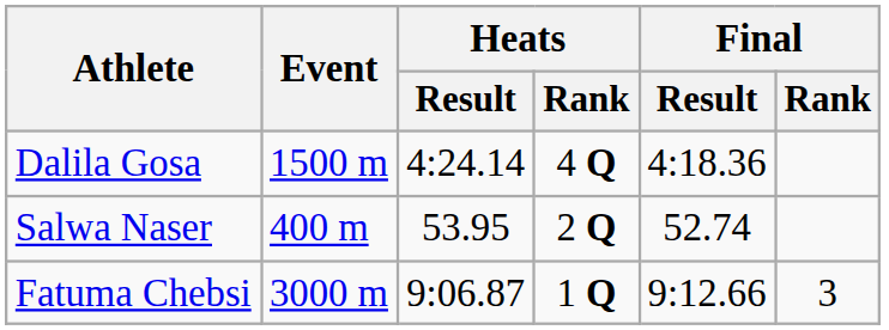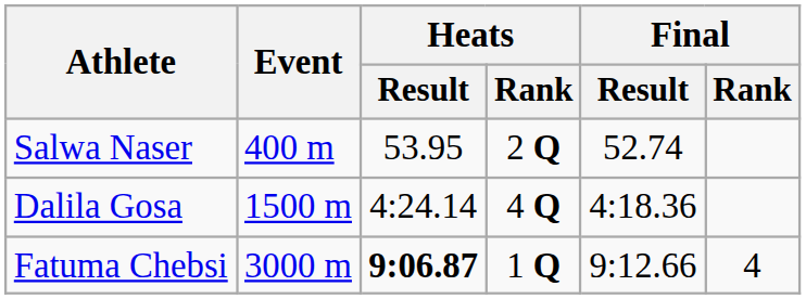rows swapped: Salwa Naser <-> Dalila Gosa
Fatuma Chebsi | Heats / Result: normal -> bold
Fatuma Chebsi | Final / Rank: 3 -> 4
